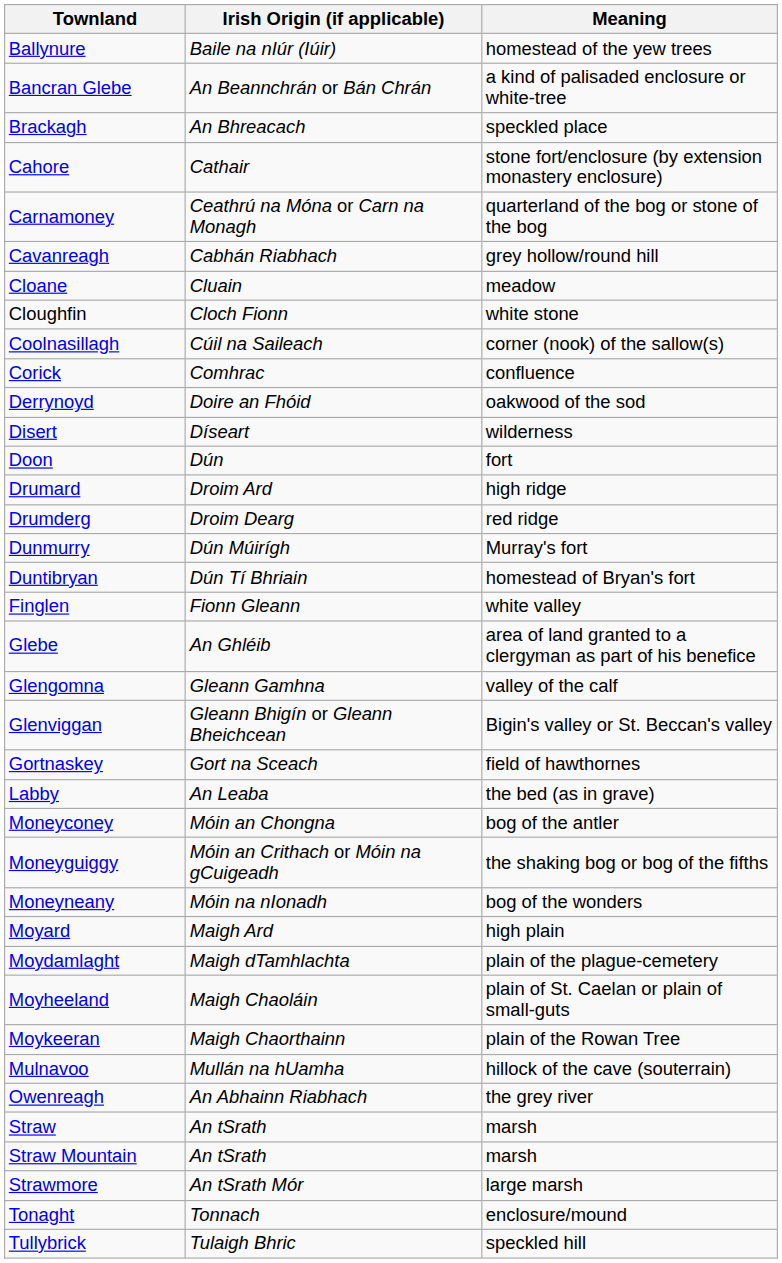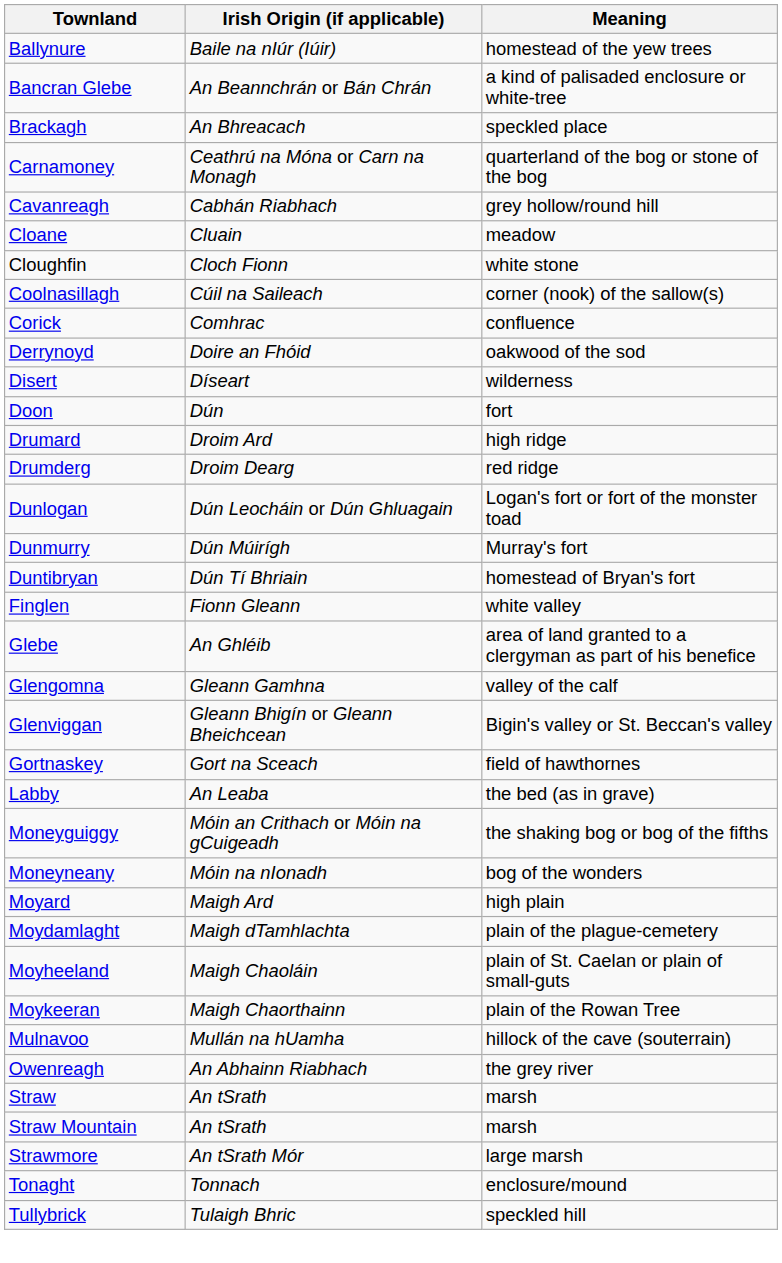- row: Cahore | Cathair | stone fort/enclosure (by extension monastery enclosure)
+ row: Dunlogan | Dún Leocháin or Dún Ghluagain | Logan's fort or fort of the monster toad
- row: Moneyconey | Móin an Chongna | bog of the antler
